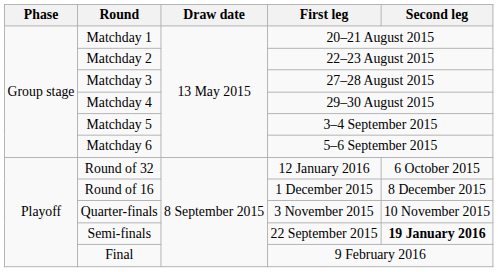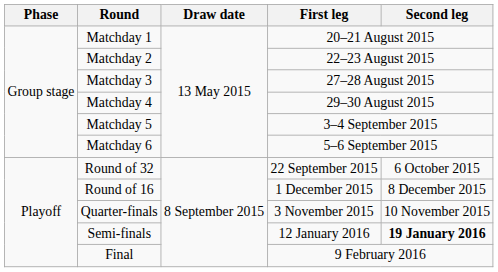Round of 32 | First leg: 12 January 2016 -> 22 September 2015
Semi-finals | First leg: 22 September 2015 -> 12 January 2016
